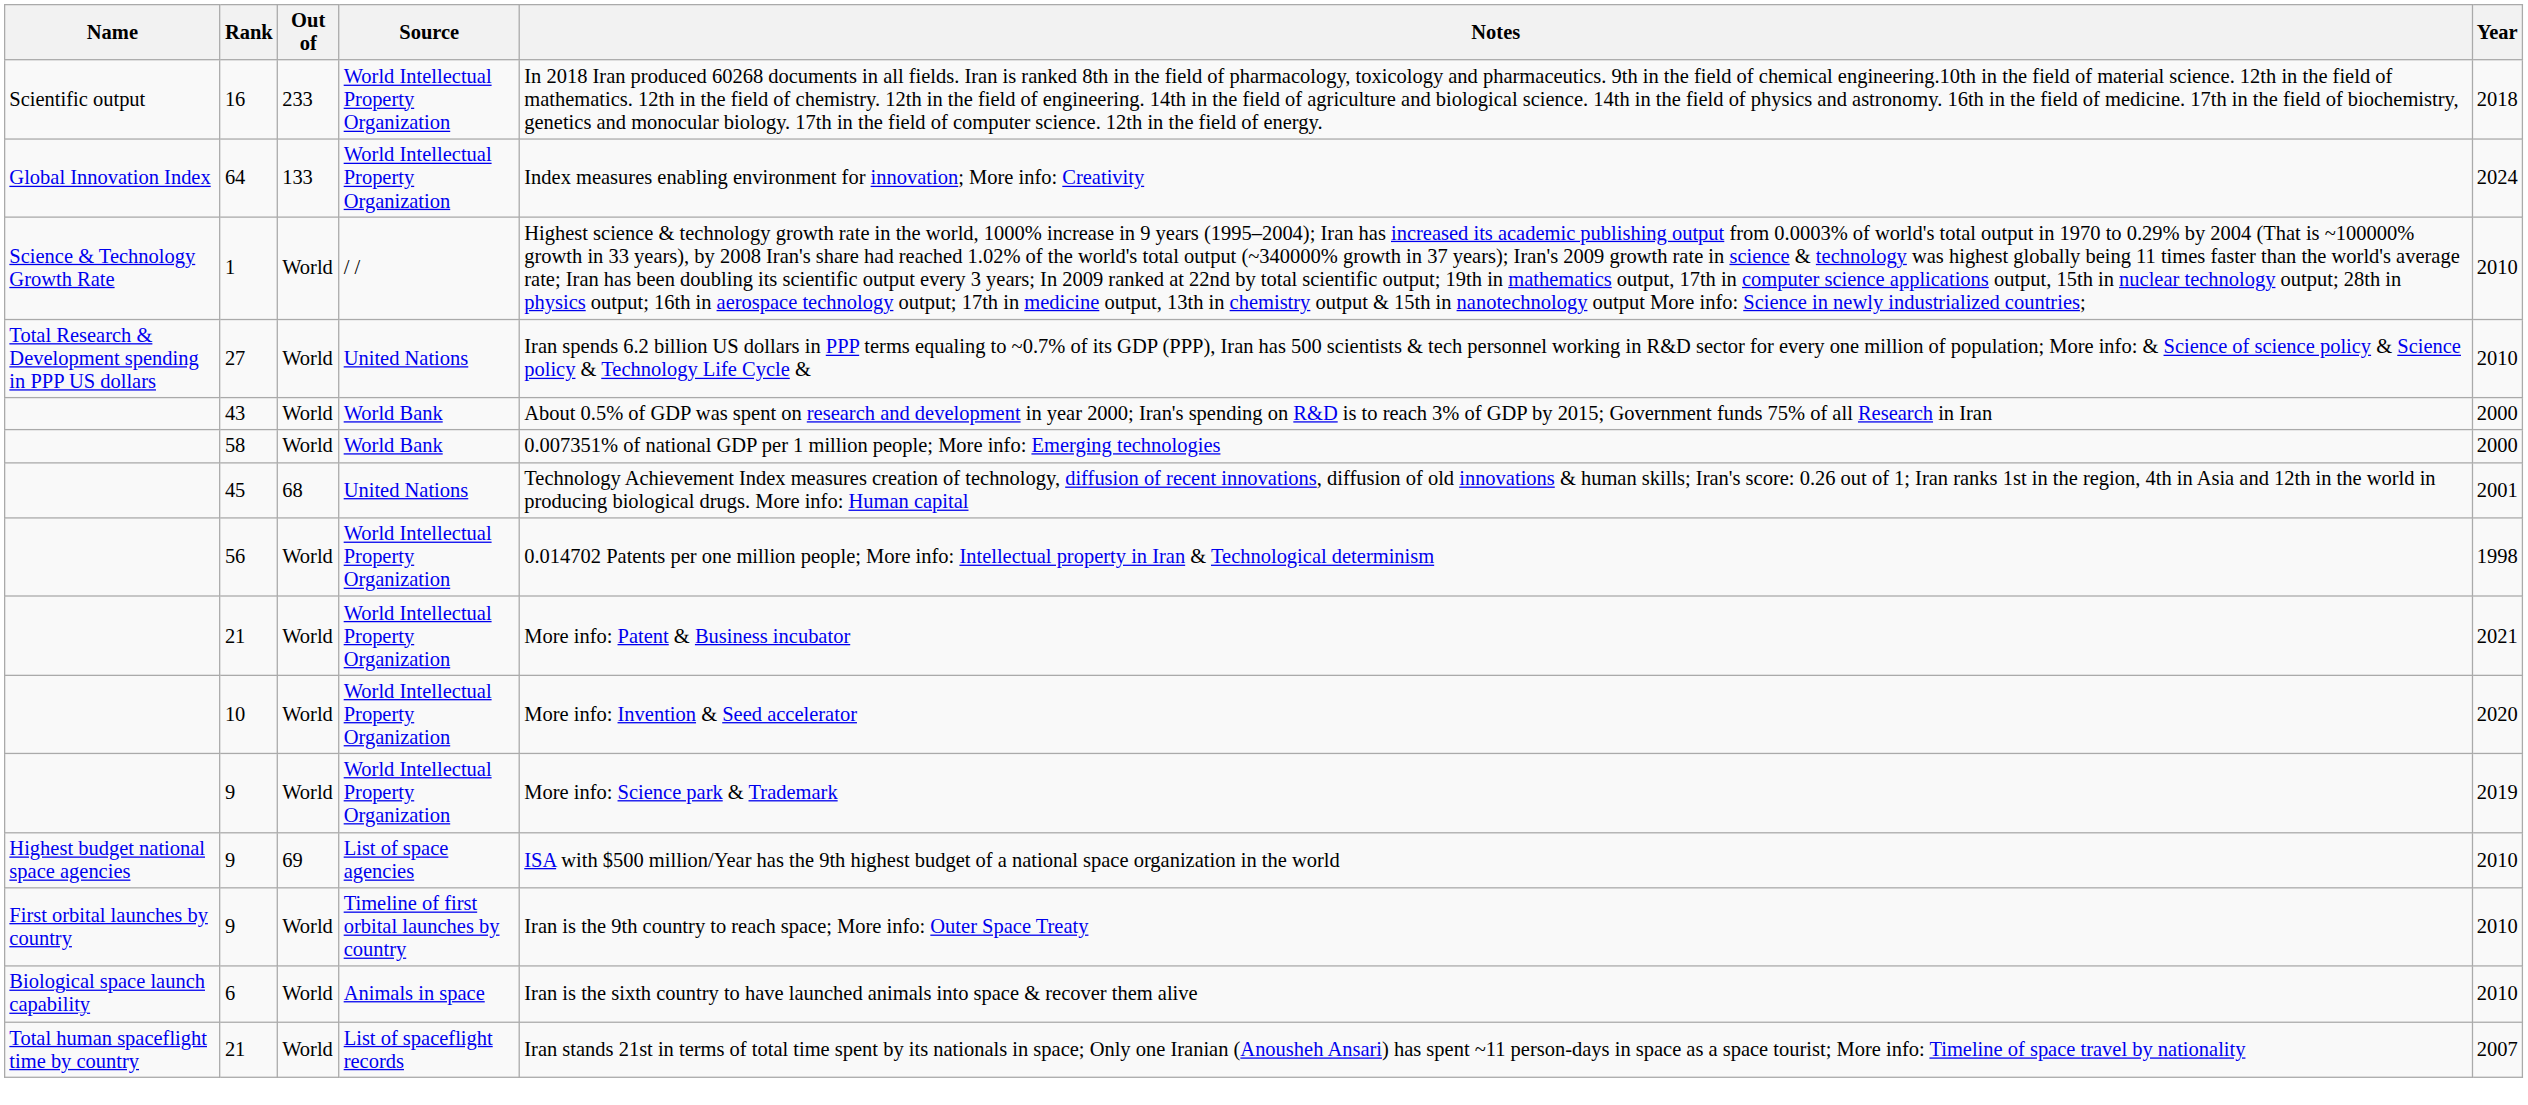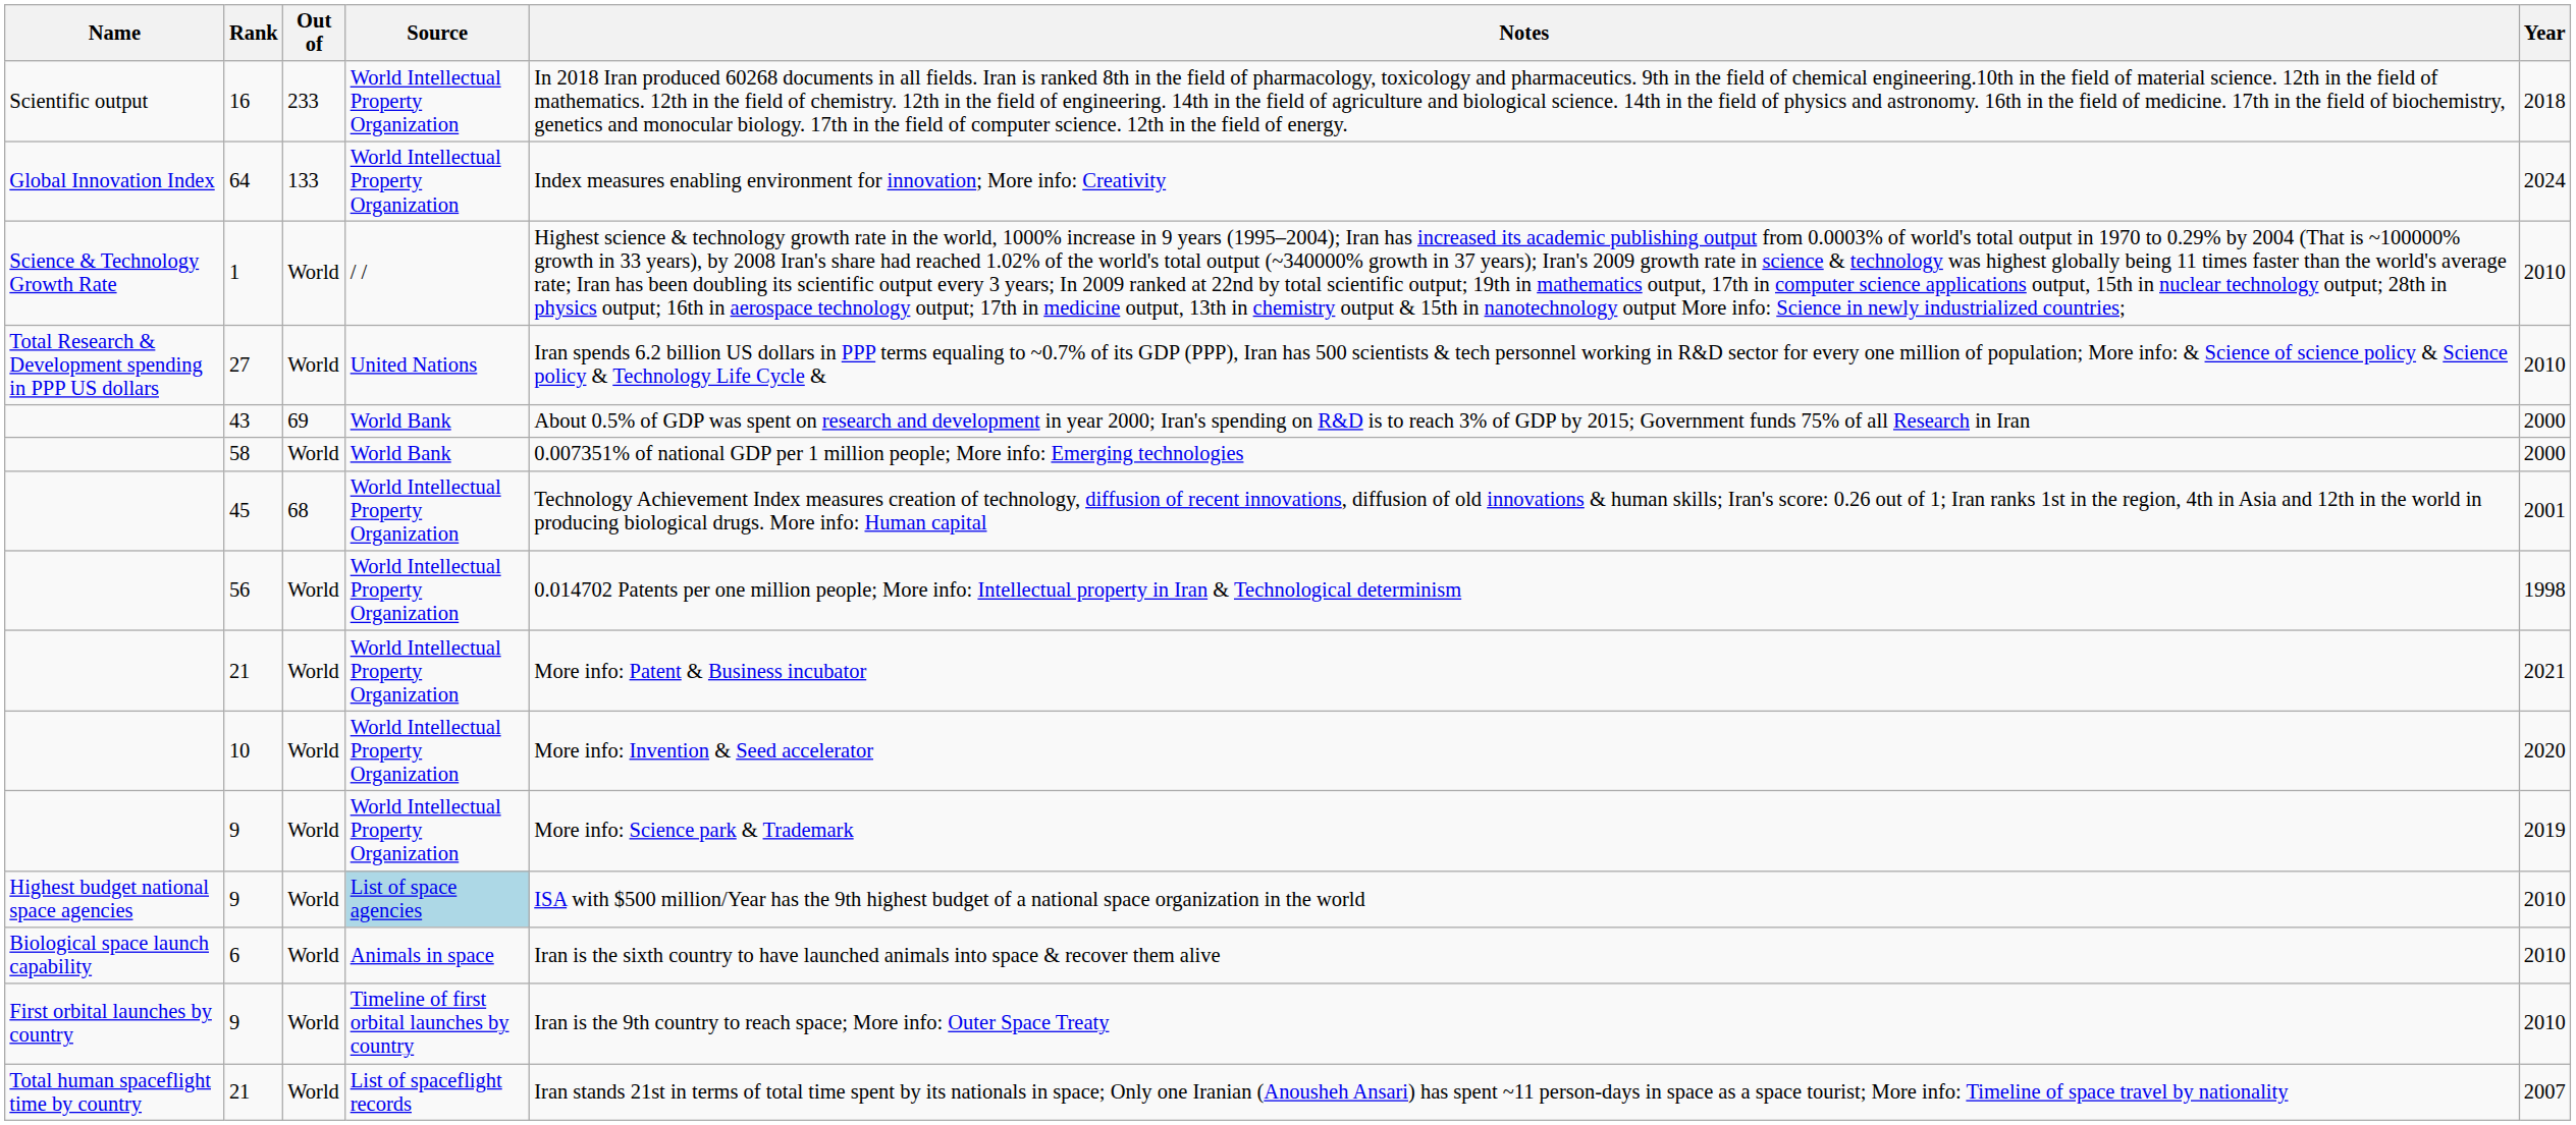43 | Out of: World -> 69
45 | Source: United Nations -> World Intellectual Property Organization
Highest budget national space agencies / 9 | Out of: 69 -> World
Highest budget national space agencies / 9 | Source: no background -> lightblue background
rows swapped: First orbital launches by country / 9 <-> 6
